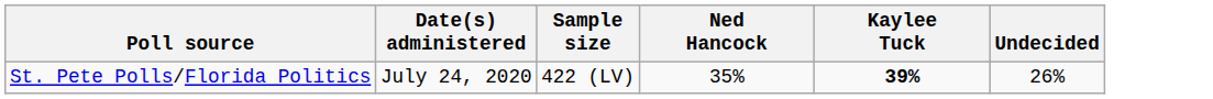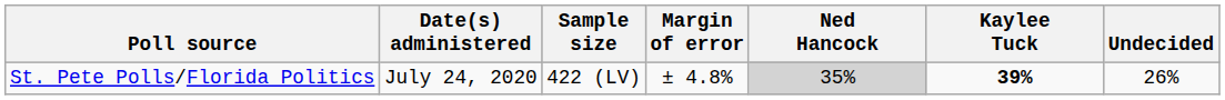+ column: Margin of error | ± 4.8%
St. Pete Polls/Florida Politics | Ned Hancock: no background -> lightgrey background
